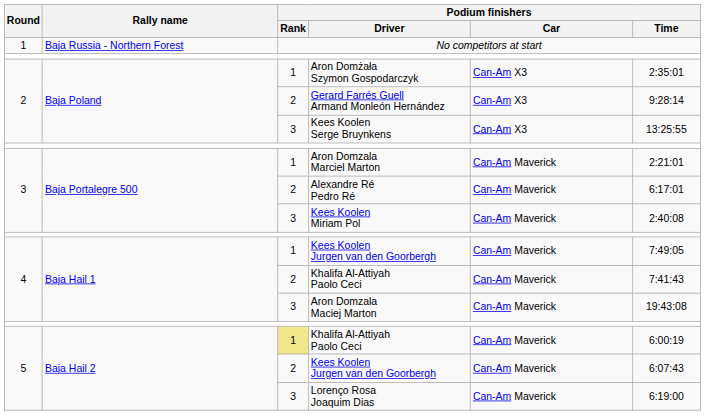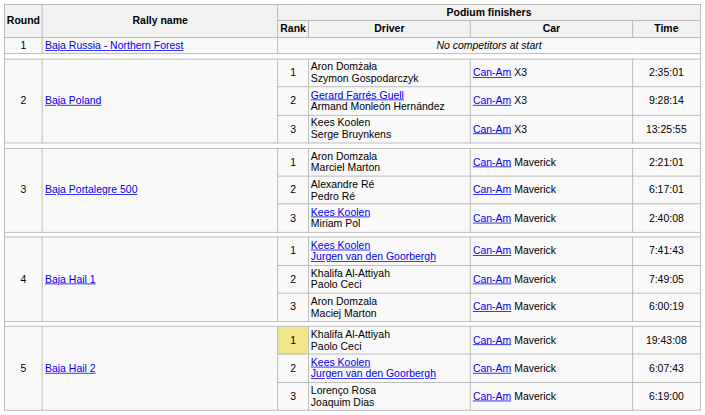4 / Kees Koolen Jurgen van den Goorbergh | Podium finishers / Time: 7:49:05 -> 7:41:43
4 / Khalifa Al-Attiyah Paolo Ceci | Podium finishers / Time: 7:41:43 -> 7:49:05
Aron Domzala Maciej Marton | Podium finishers / Time: 19:43:08 -> 6:00:19
5 / Khalifa Al-Attiyah Paolo Ceci | Podium finishers / Time: 6:00:19 -> 19:43:08
